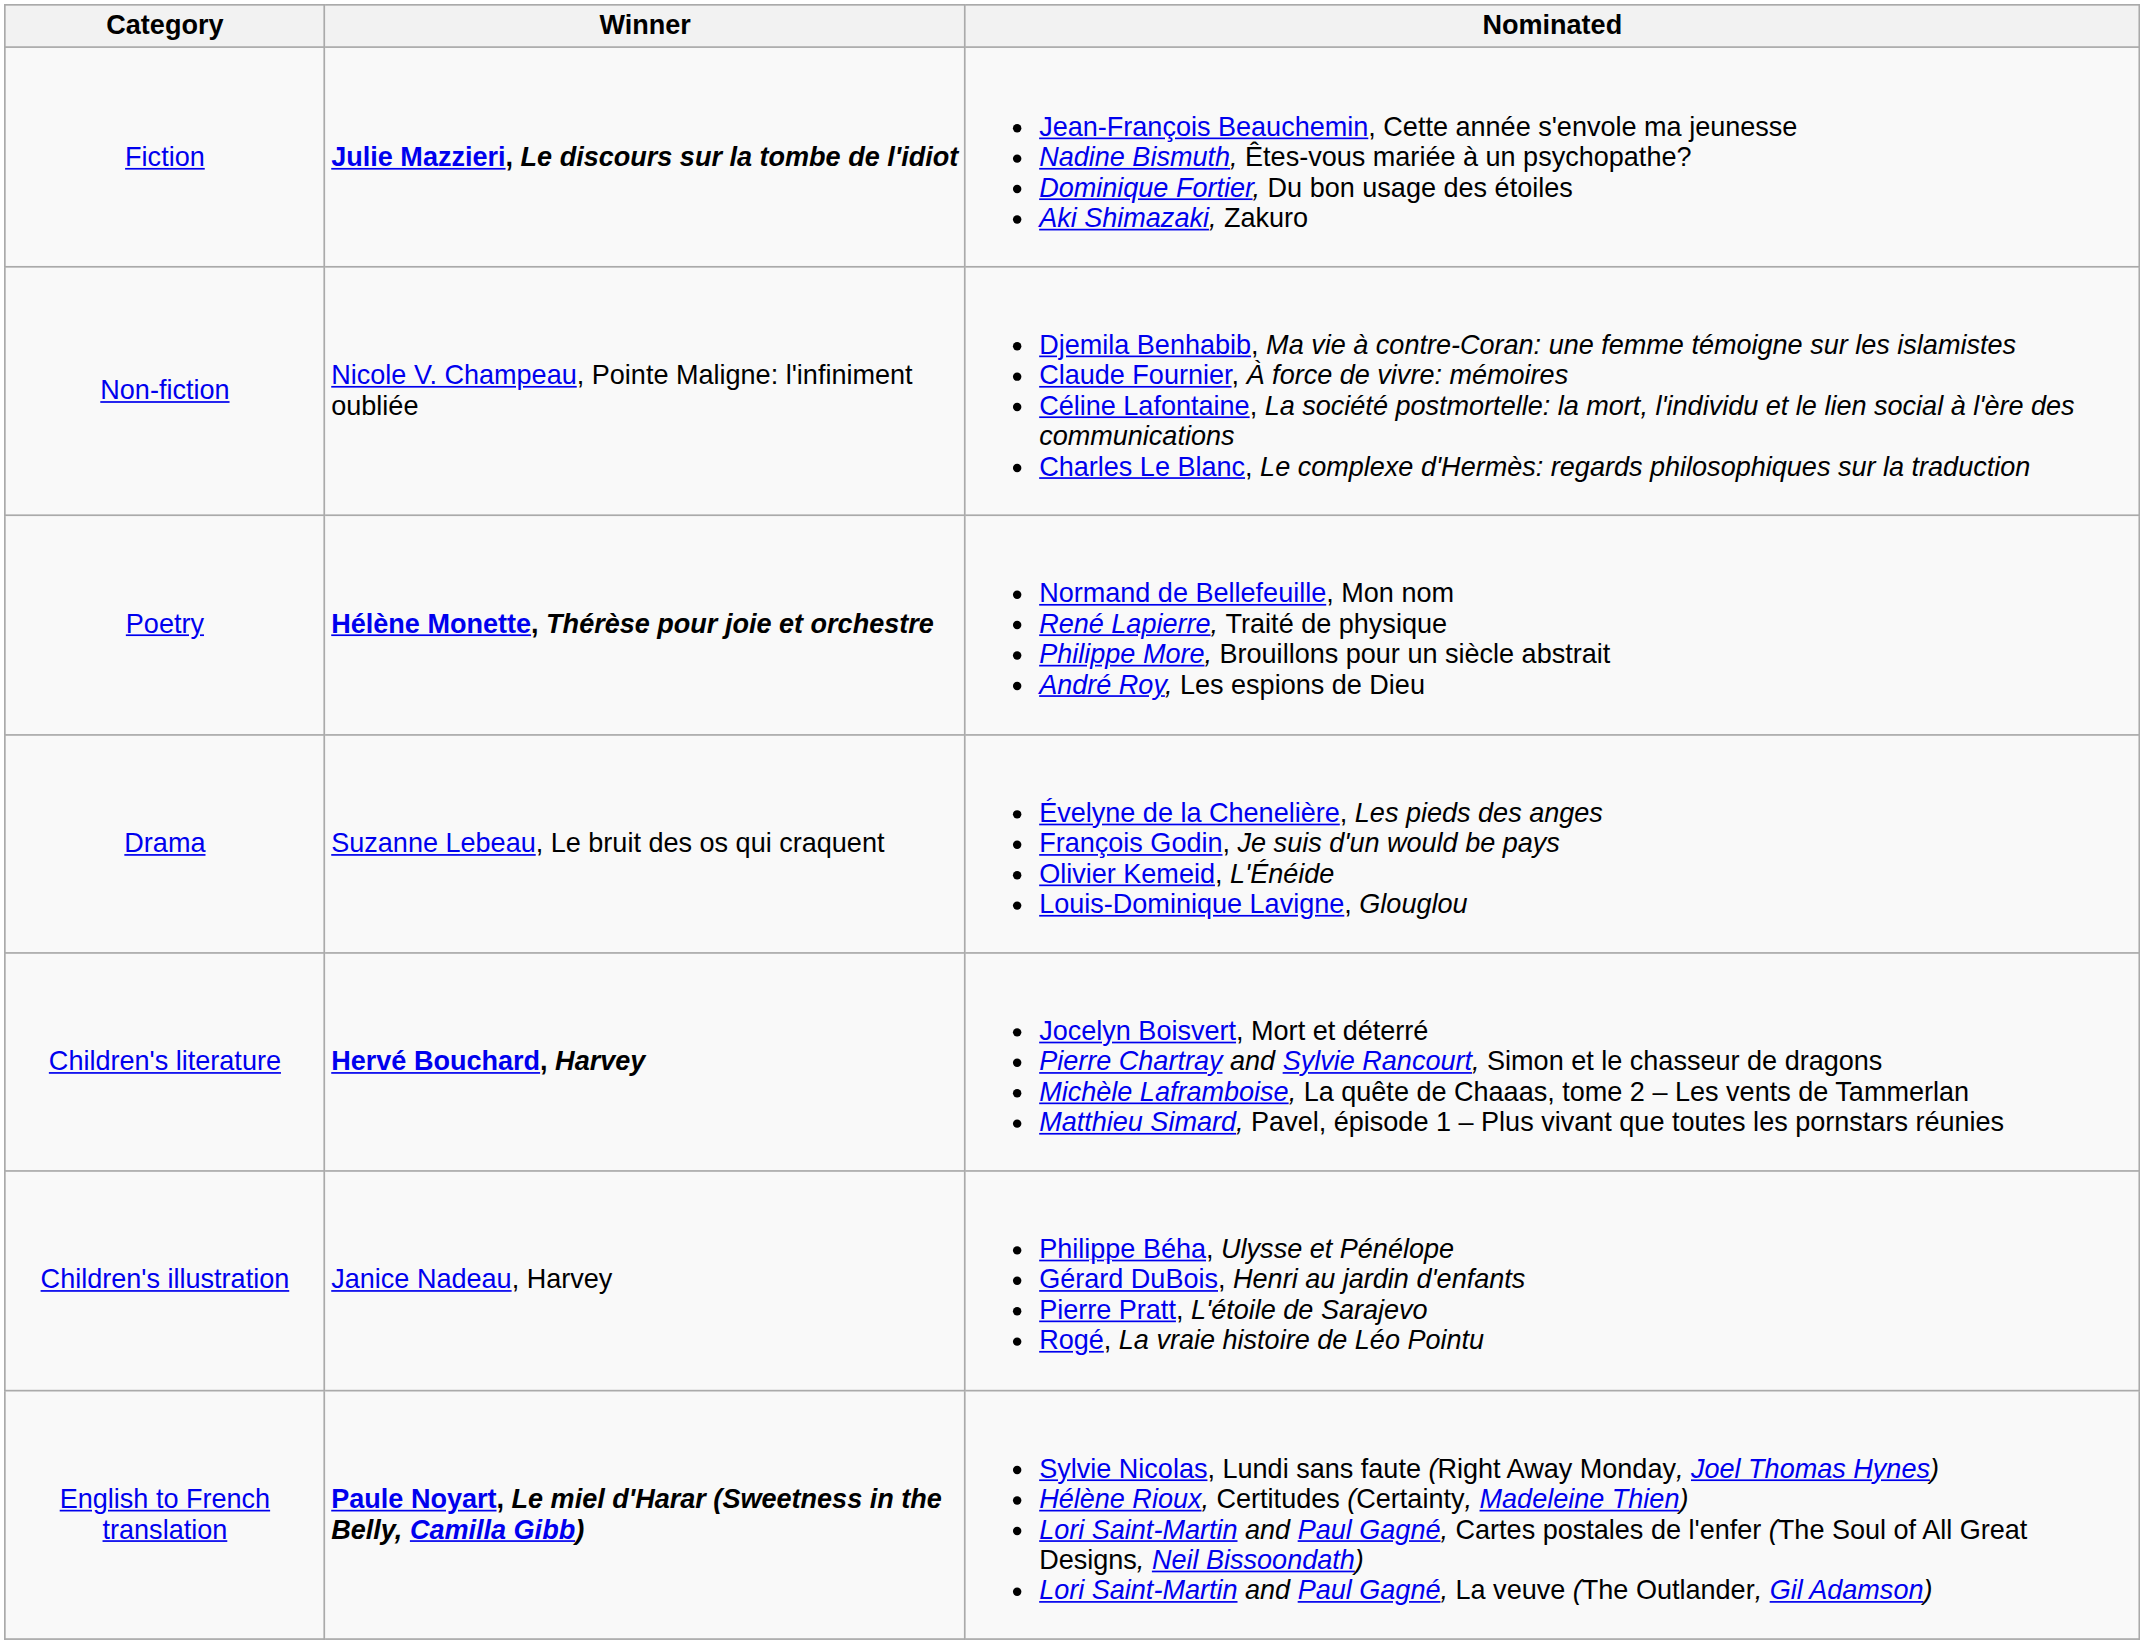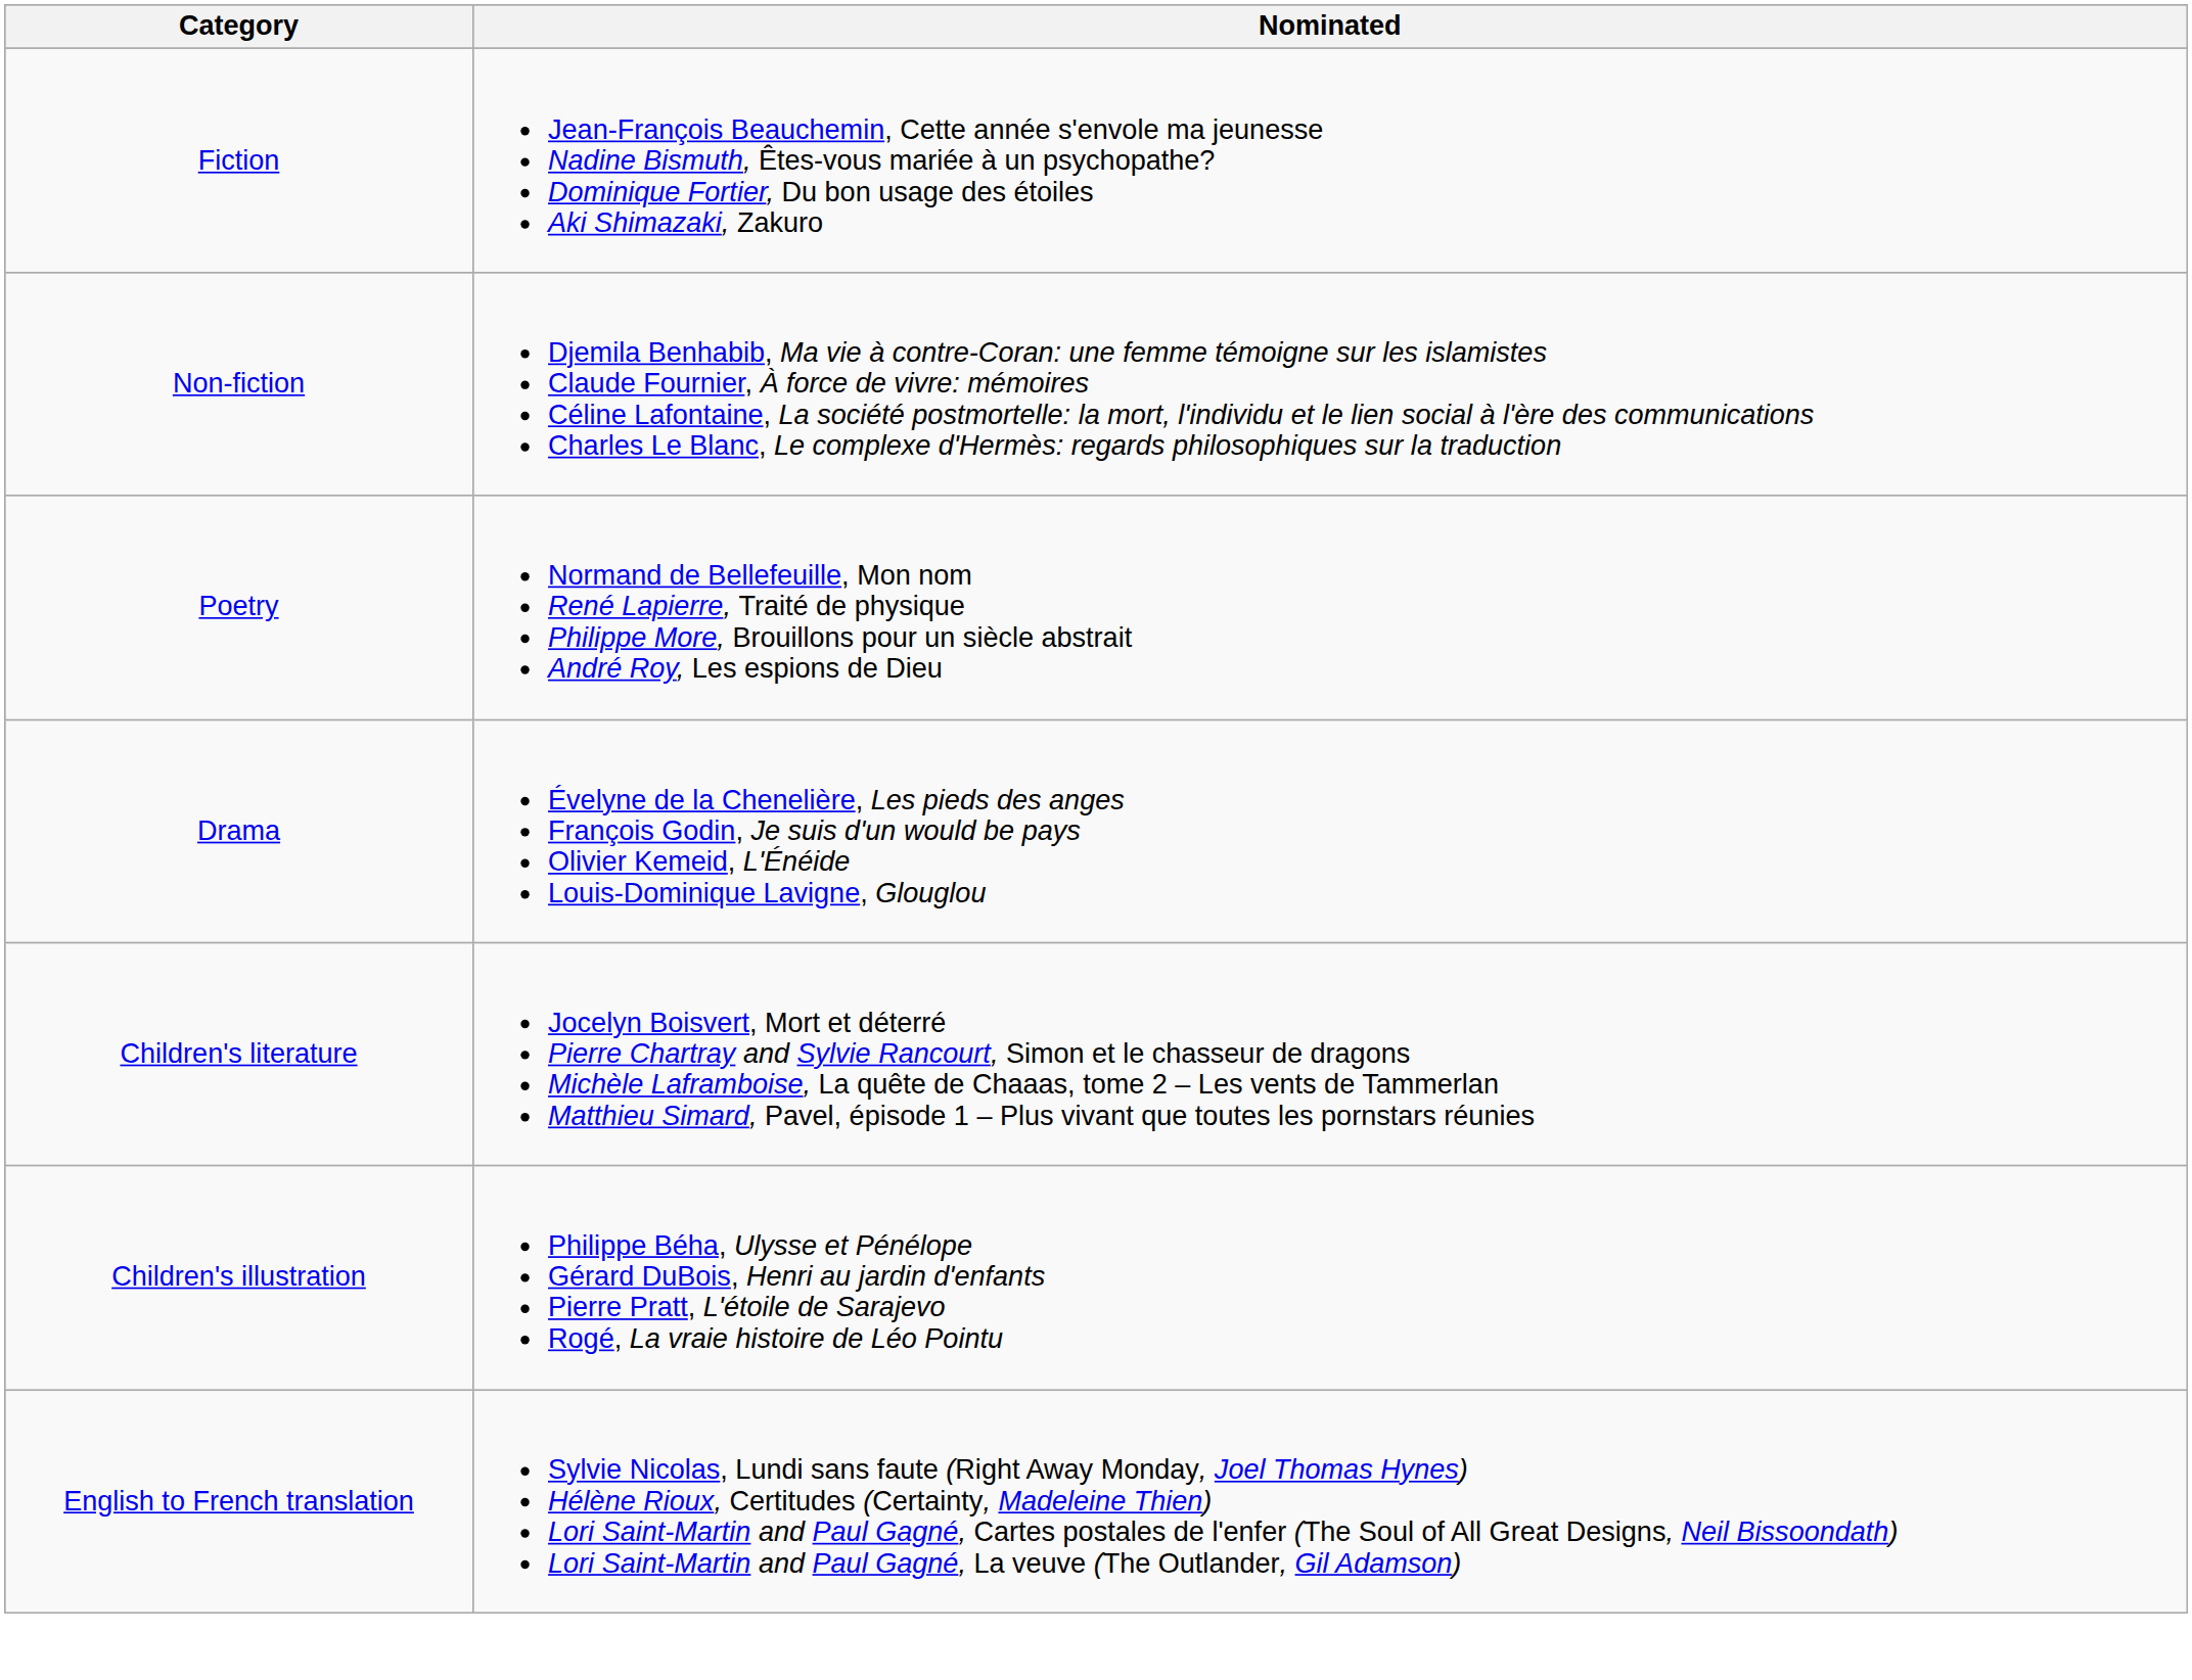- column: Winner | Julie Mazzieri, Le discours sur la tombe de l'idiot | Nicole V. Champeau, Pointe Maligne: l'infiniment oubliée | Hélène Monette, Thérèse pour joie et orchestre | Suzanne Lebeau, Le bruit des os qui craquent | Hervé Bouchard, Harvey | Janice Nadeau, Harvey | Paule Noyart, Le miel d'Harar (Sweetness in the Belly, Camilla Gibb)
